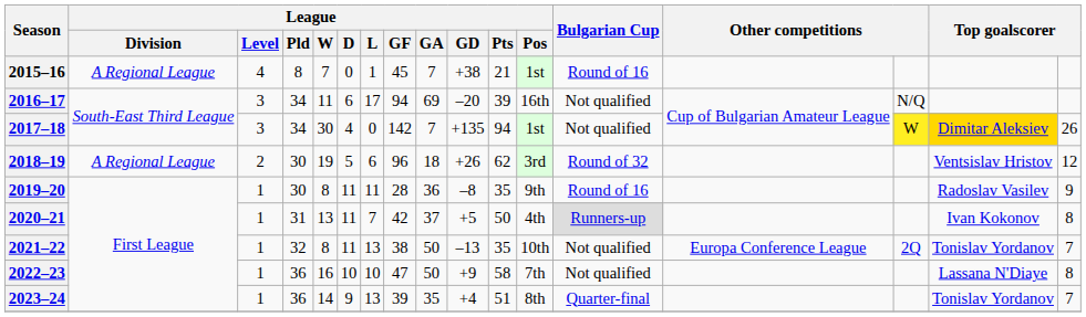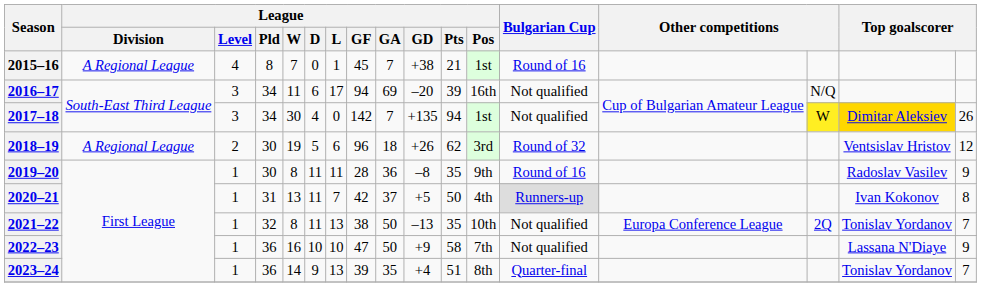2022–23 | column 17: 8 -> 9
